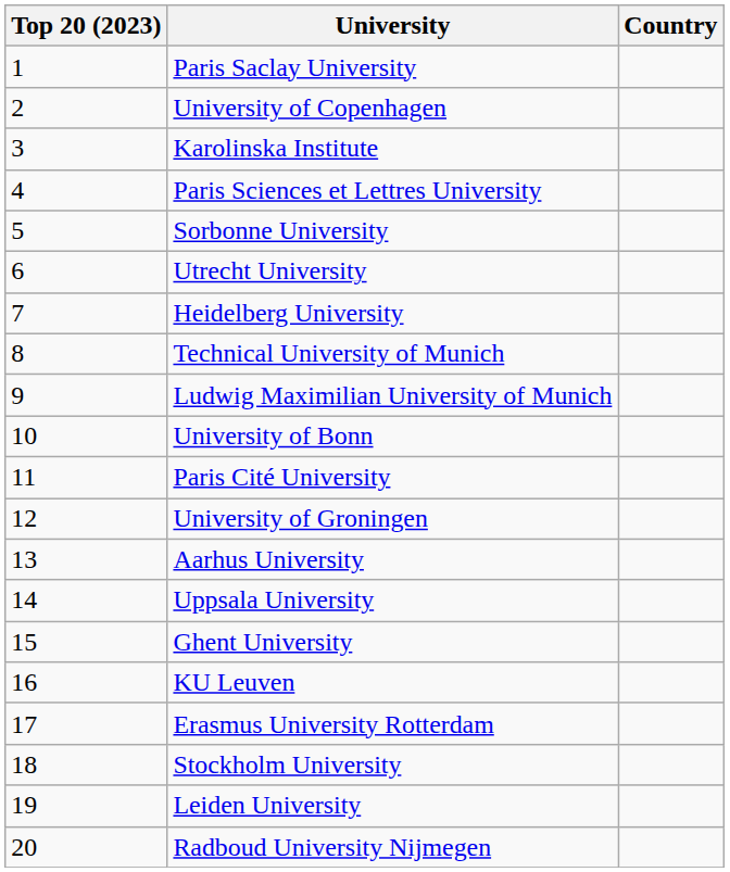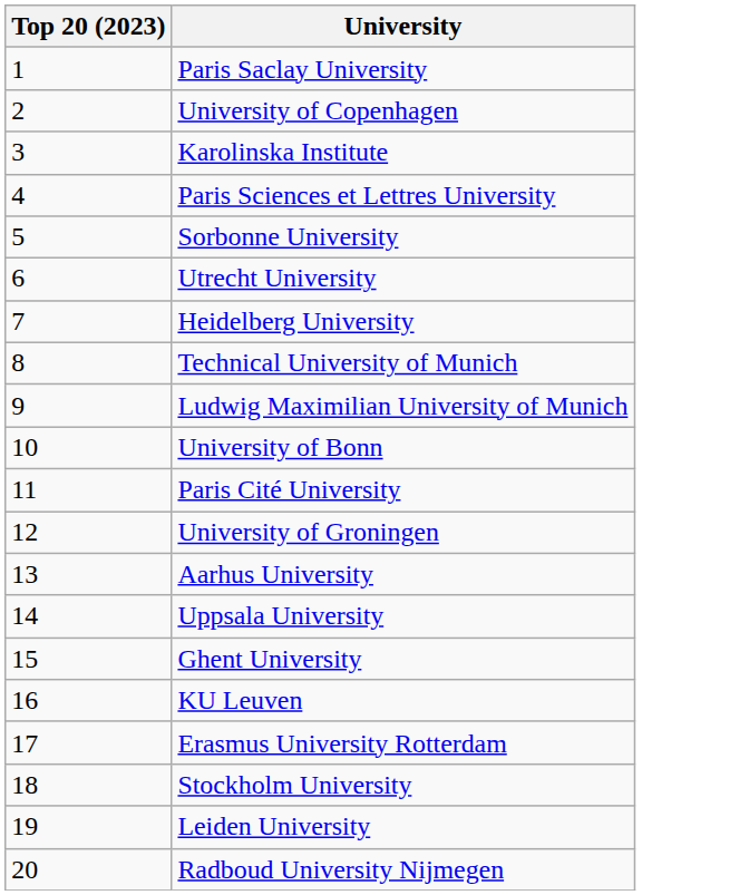- column: Country
